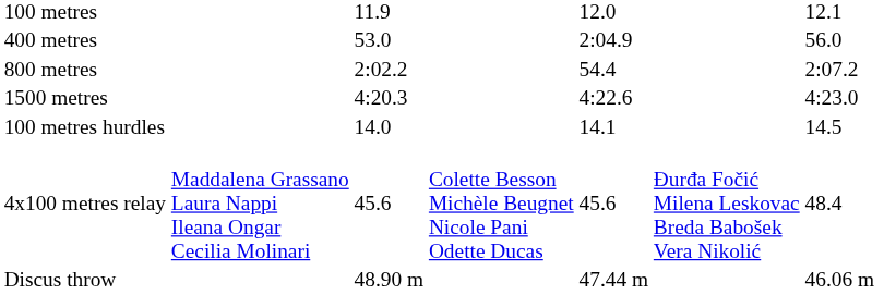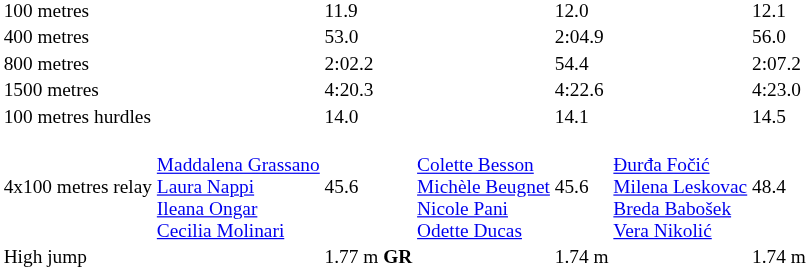+ row: High jump | 1.77 m GR | 1.74 m | 1.74 m
- row: Discus throw | 48.90 m | 47.44 m | 46.06 m
